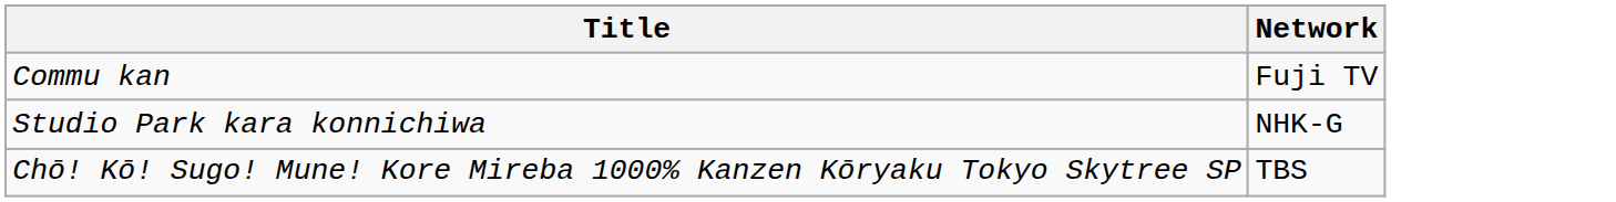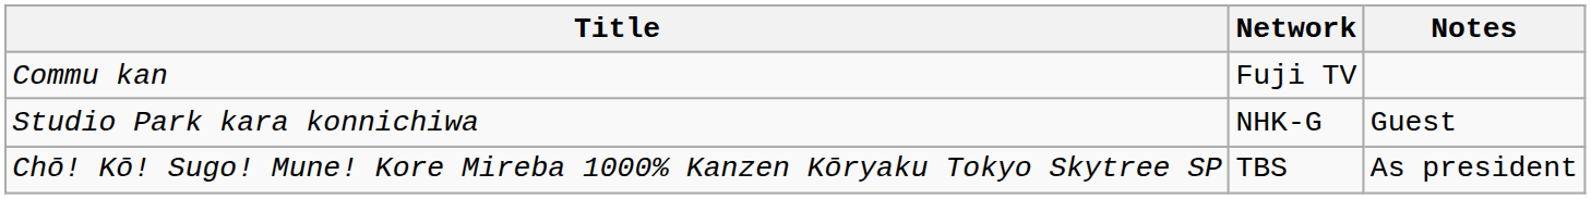+ column: Notes | Guest | As president
